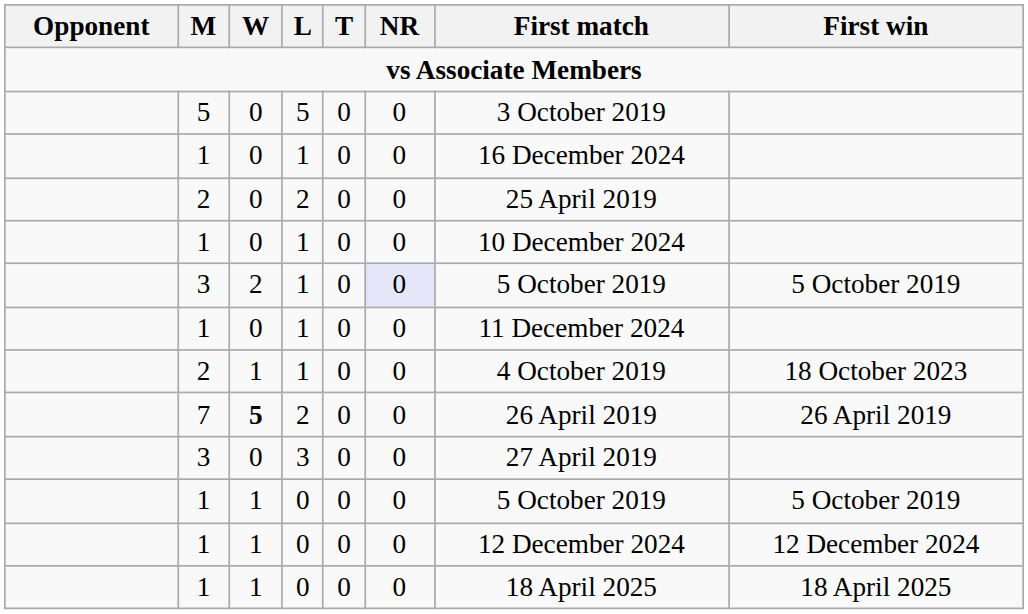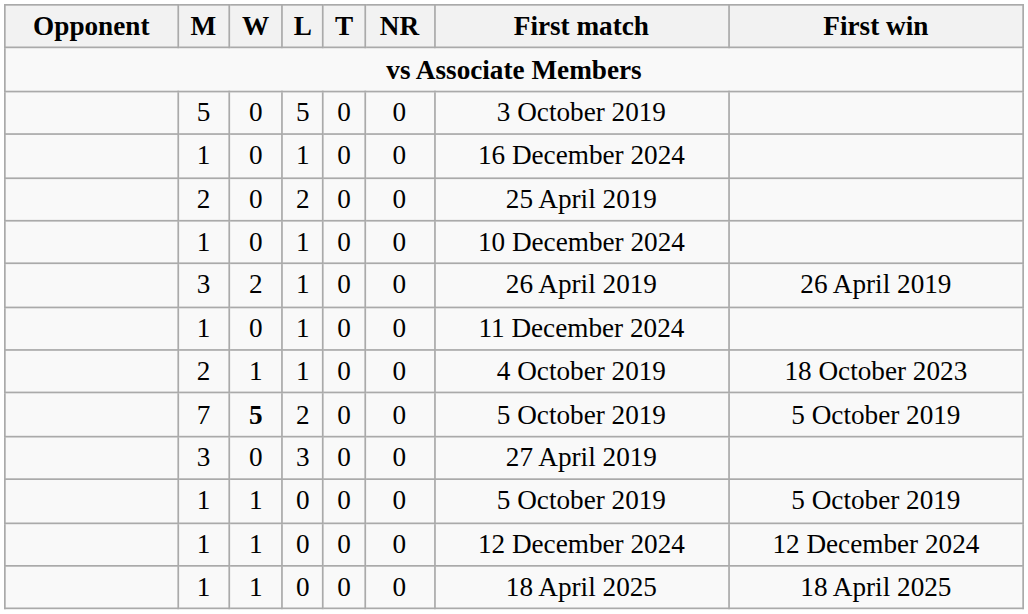3 / 1 | NR: lavender background -> no background
3 / 1 | First match: 5 October 2019 -> 26 April 2019
3 / 1 | First win: 5 October 2019 -> 26 April 2019
7 | First match: 26 April 2019 -> 5 October 2019
7 | First win: 26 April 2019 -> 5 October 2019
